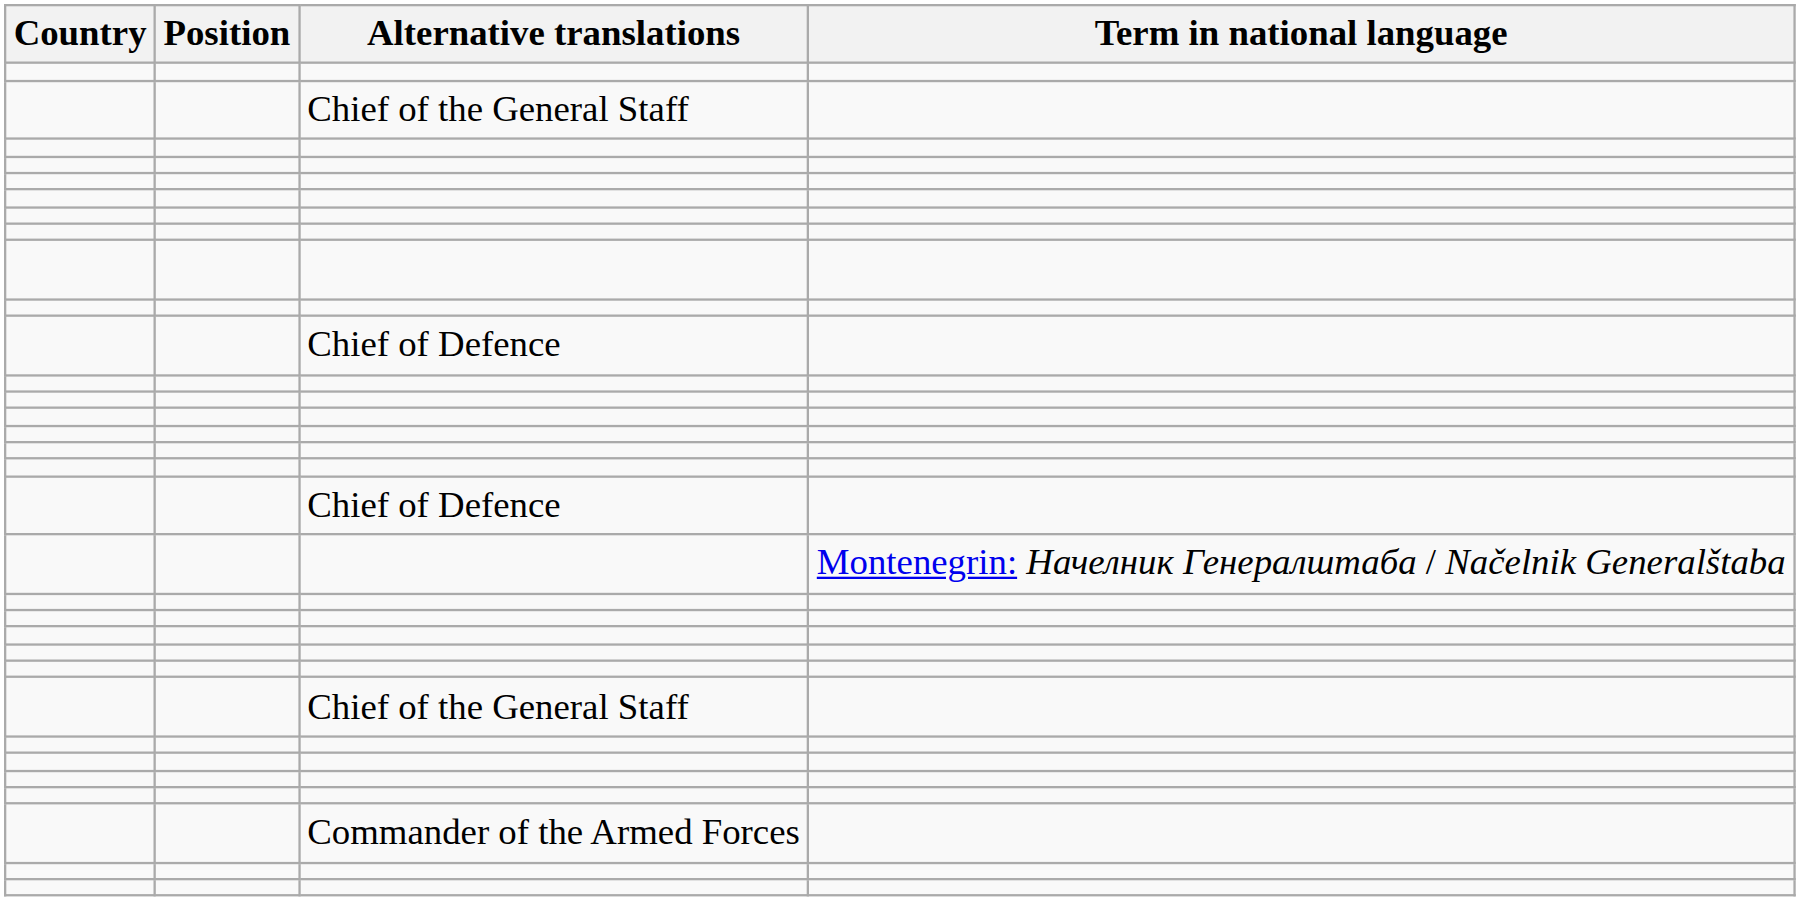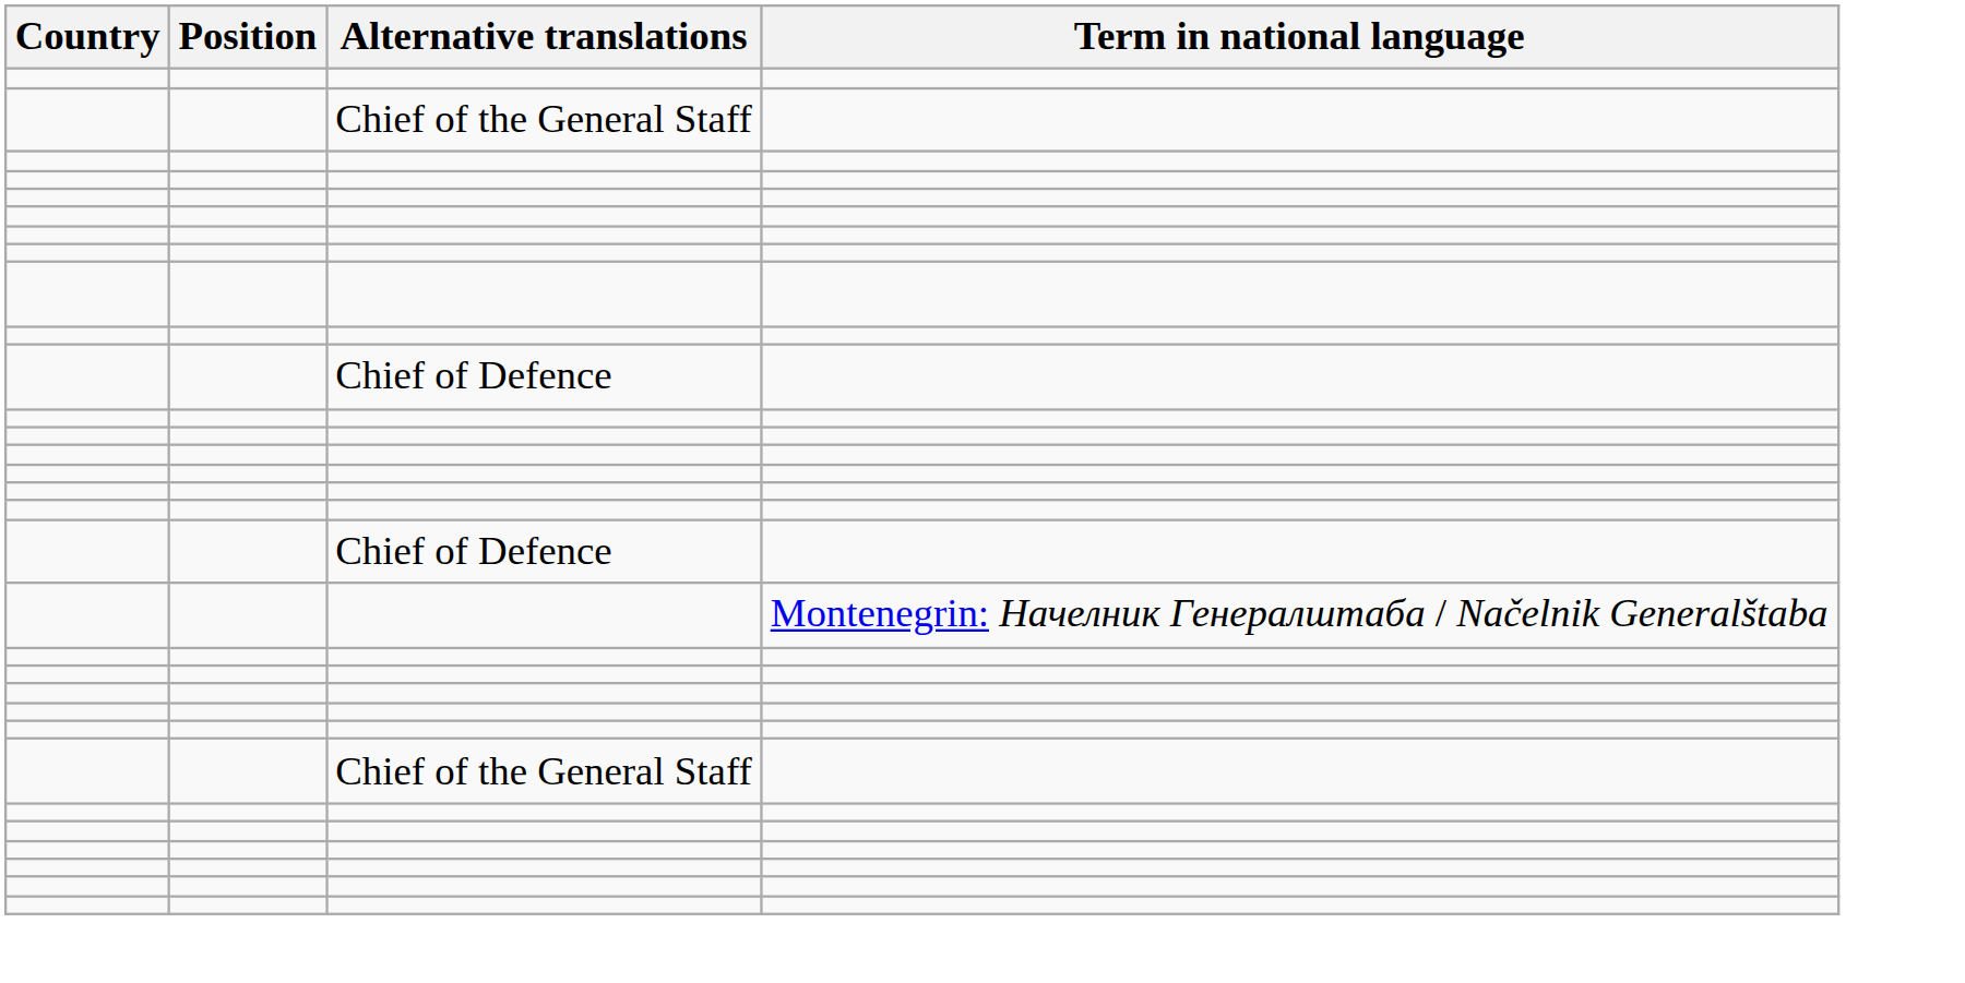- row: Commander of the Armed Forces
